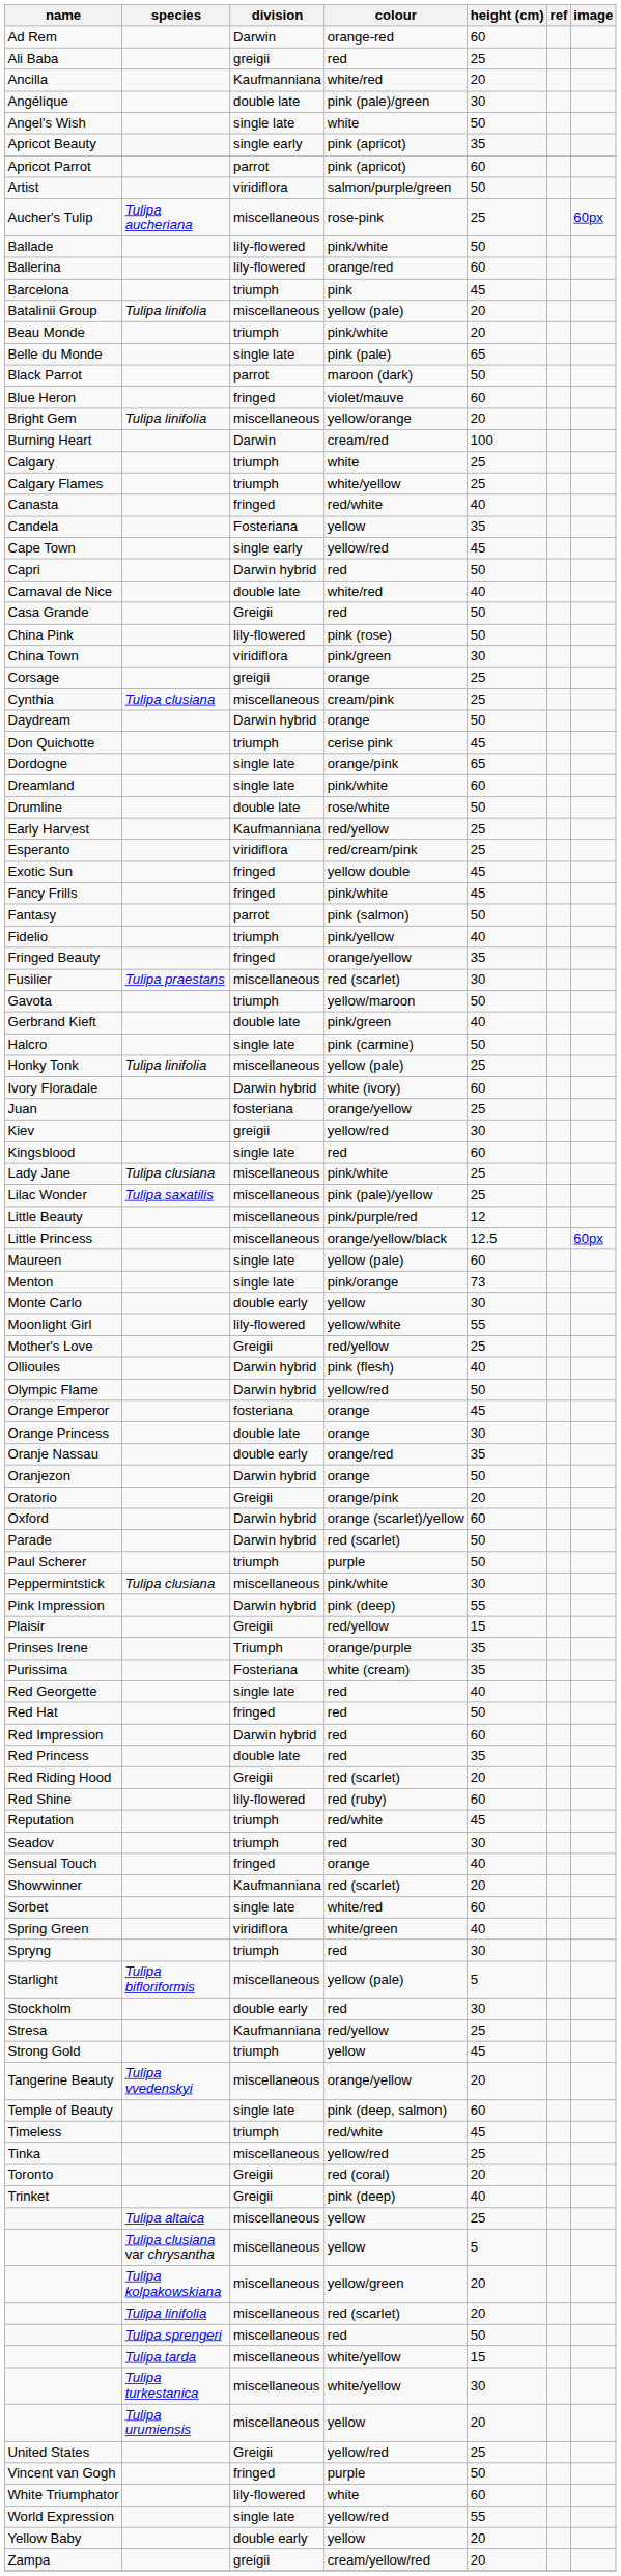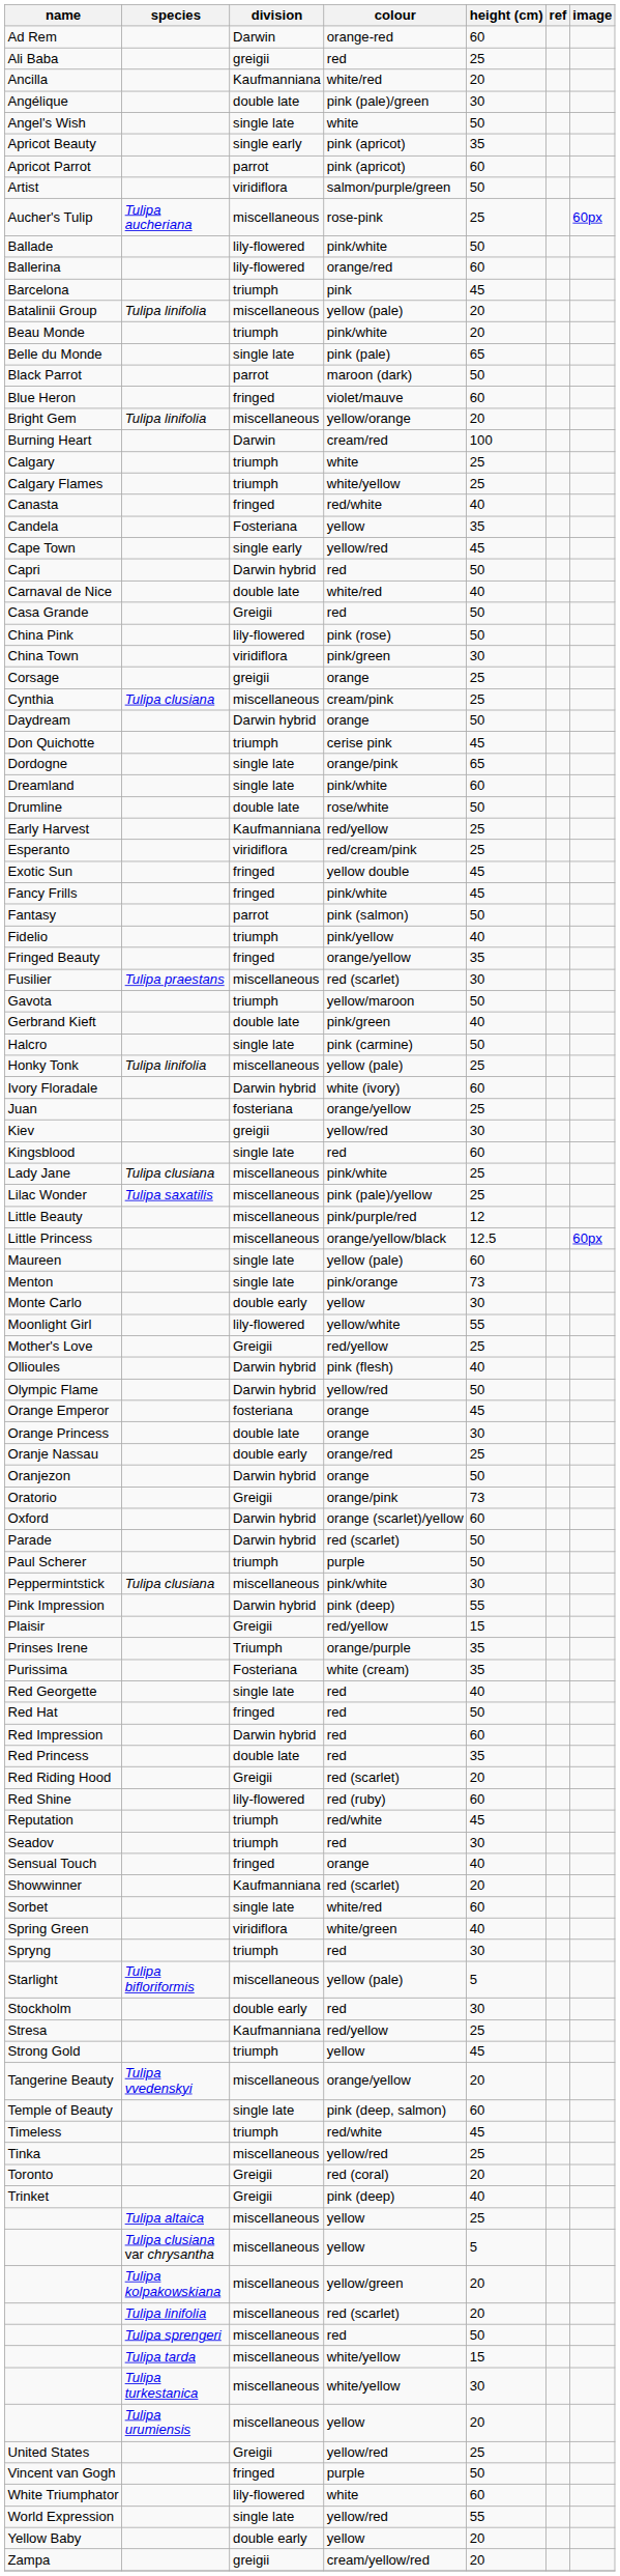Oranje Nassau | height (cm): 35 -> 25
Oratorio | height (cm): 20 -> 73
